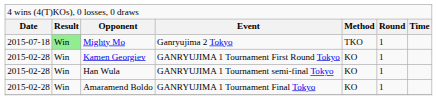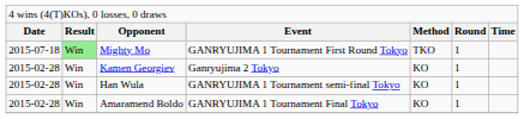Mighty Mo | column 4: Ganryujima 2 Tokyo -> GANRYUJIMA 1 Tournament First Round Tokyo
Kamen Georgiev | column 4: GANRYUJIMA 1 Tournament First Round Tokyo -> Ganryujima 2 Tokyo
